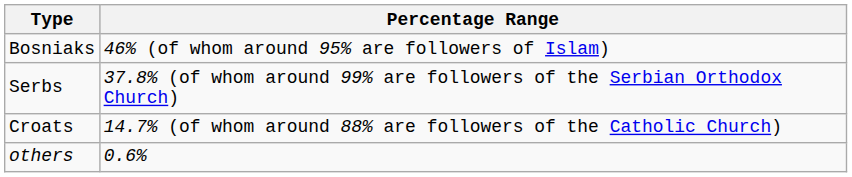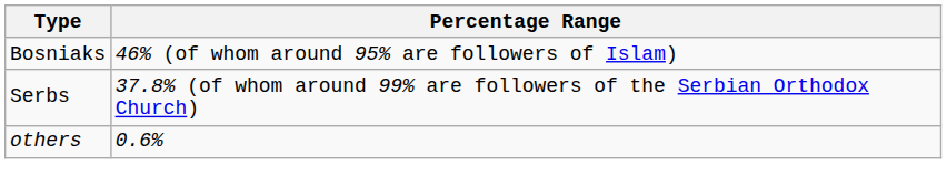- row: Croats | 14.7% (of whom around 88% are followers of the Catholic Church)
